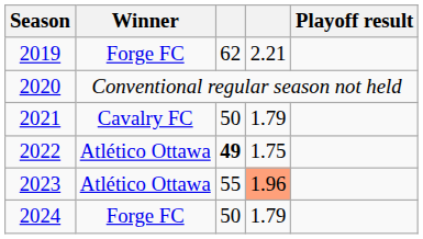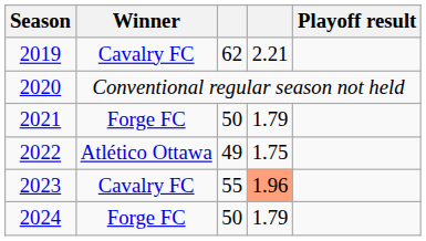2019 | Winner: Forge FC -> Cavalry FC
2021 | Winner: Cavalry FC -> Forge FC
2022 | column 3: bold -> normal
2023 | Winner: Atlético Ottawa -> Cavalry FC
